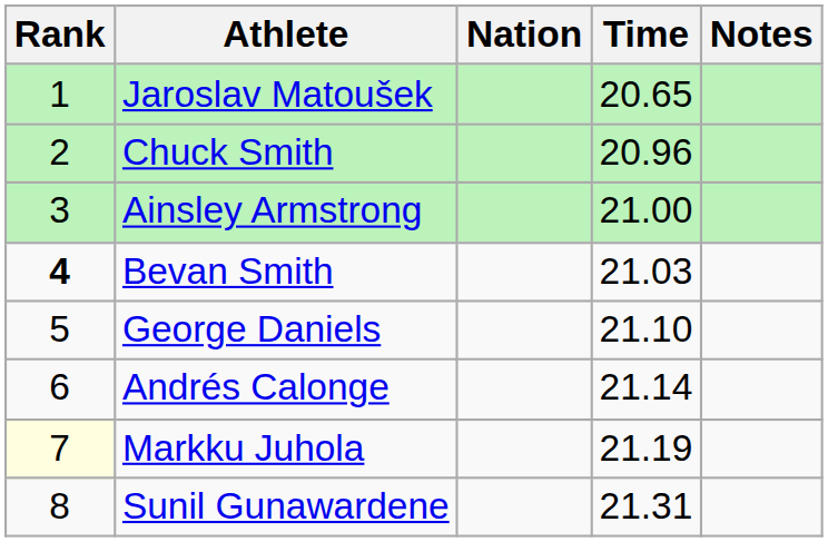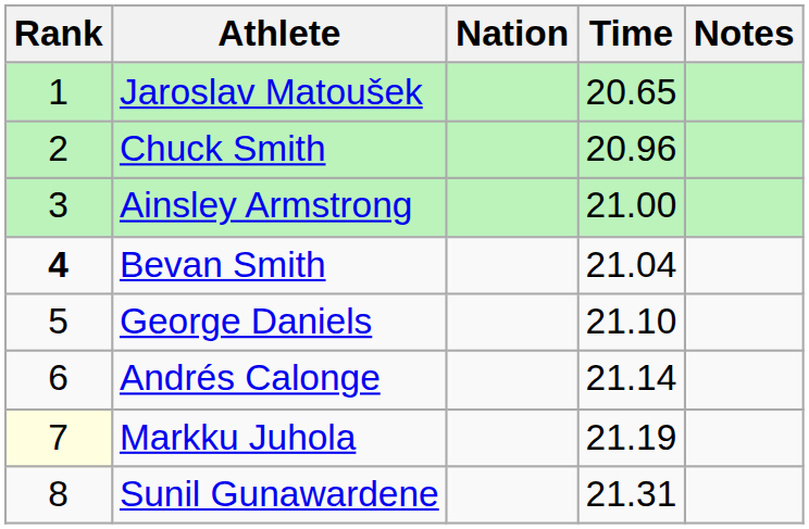Bevan Smith | Time: 21.03 -> 21.04
